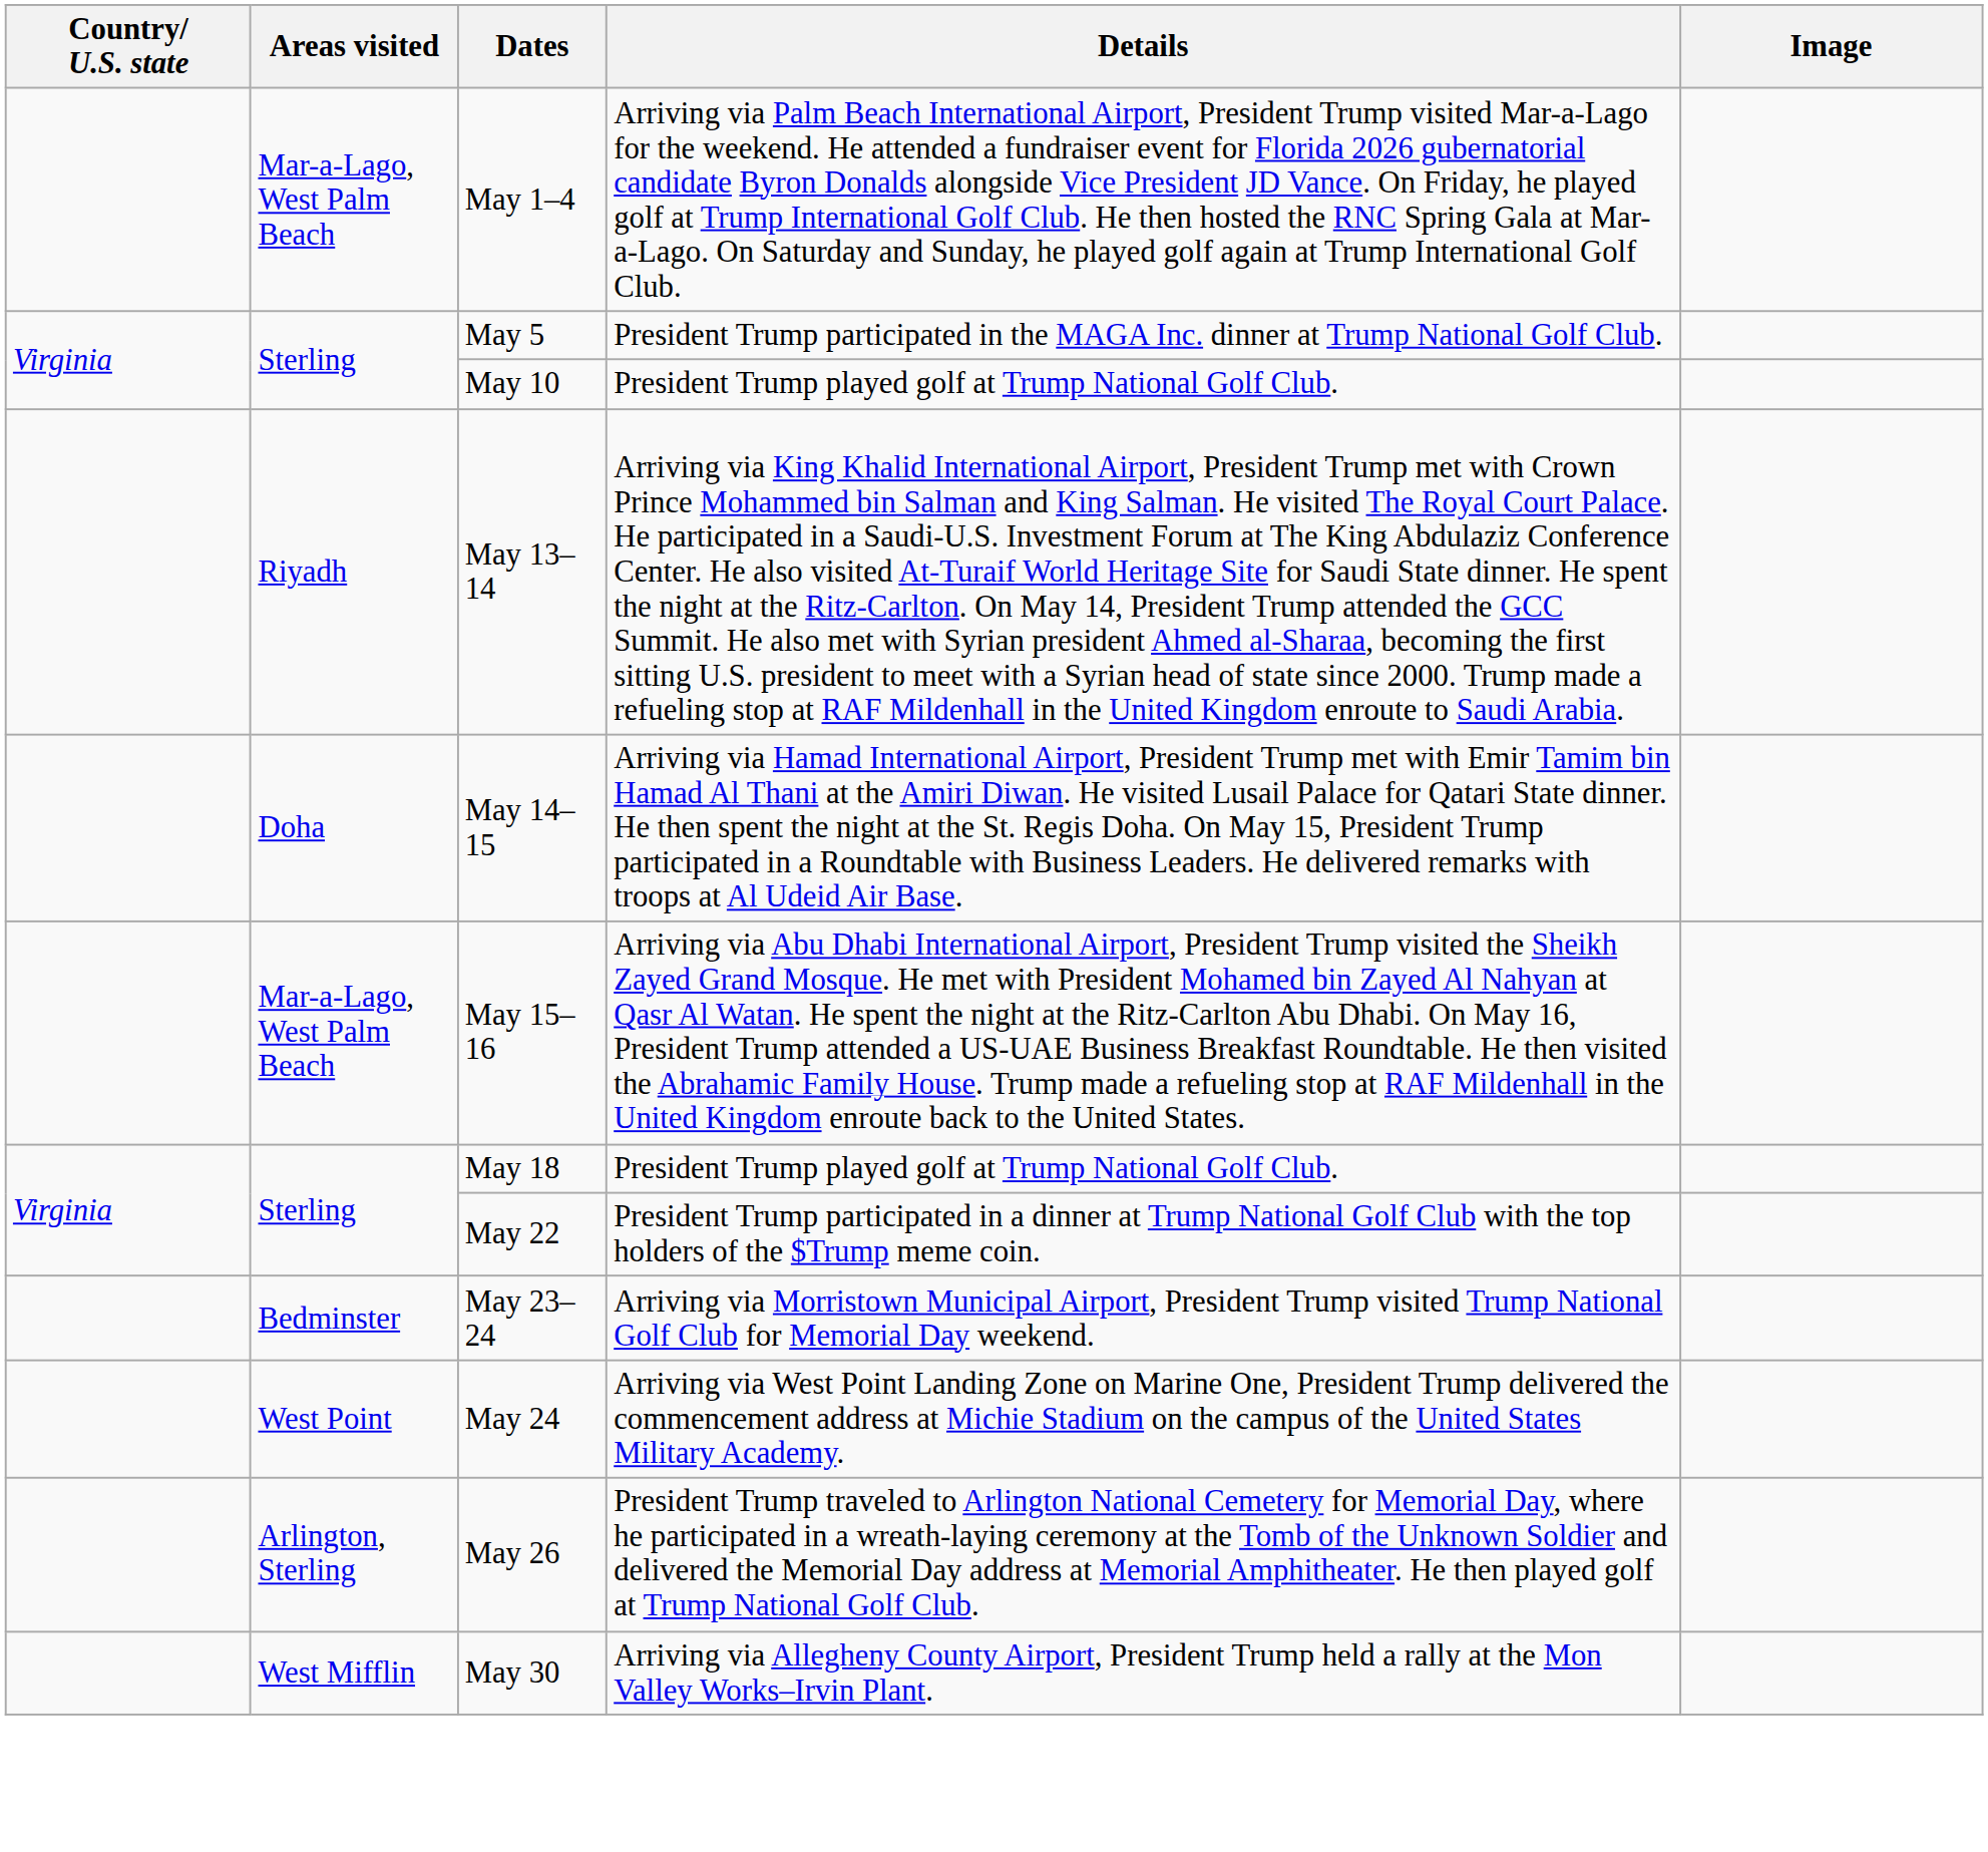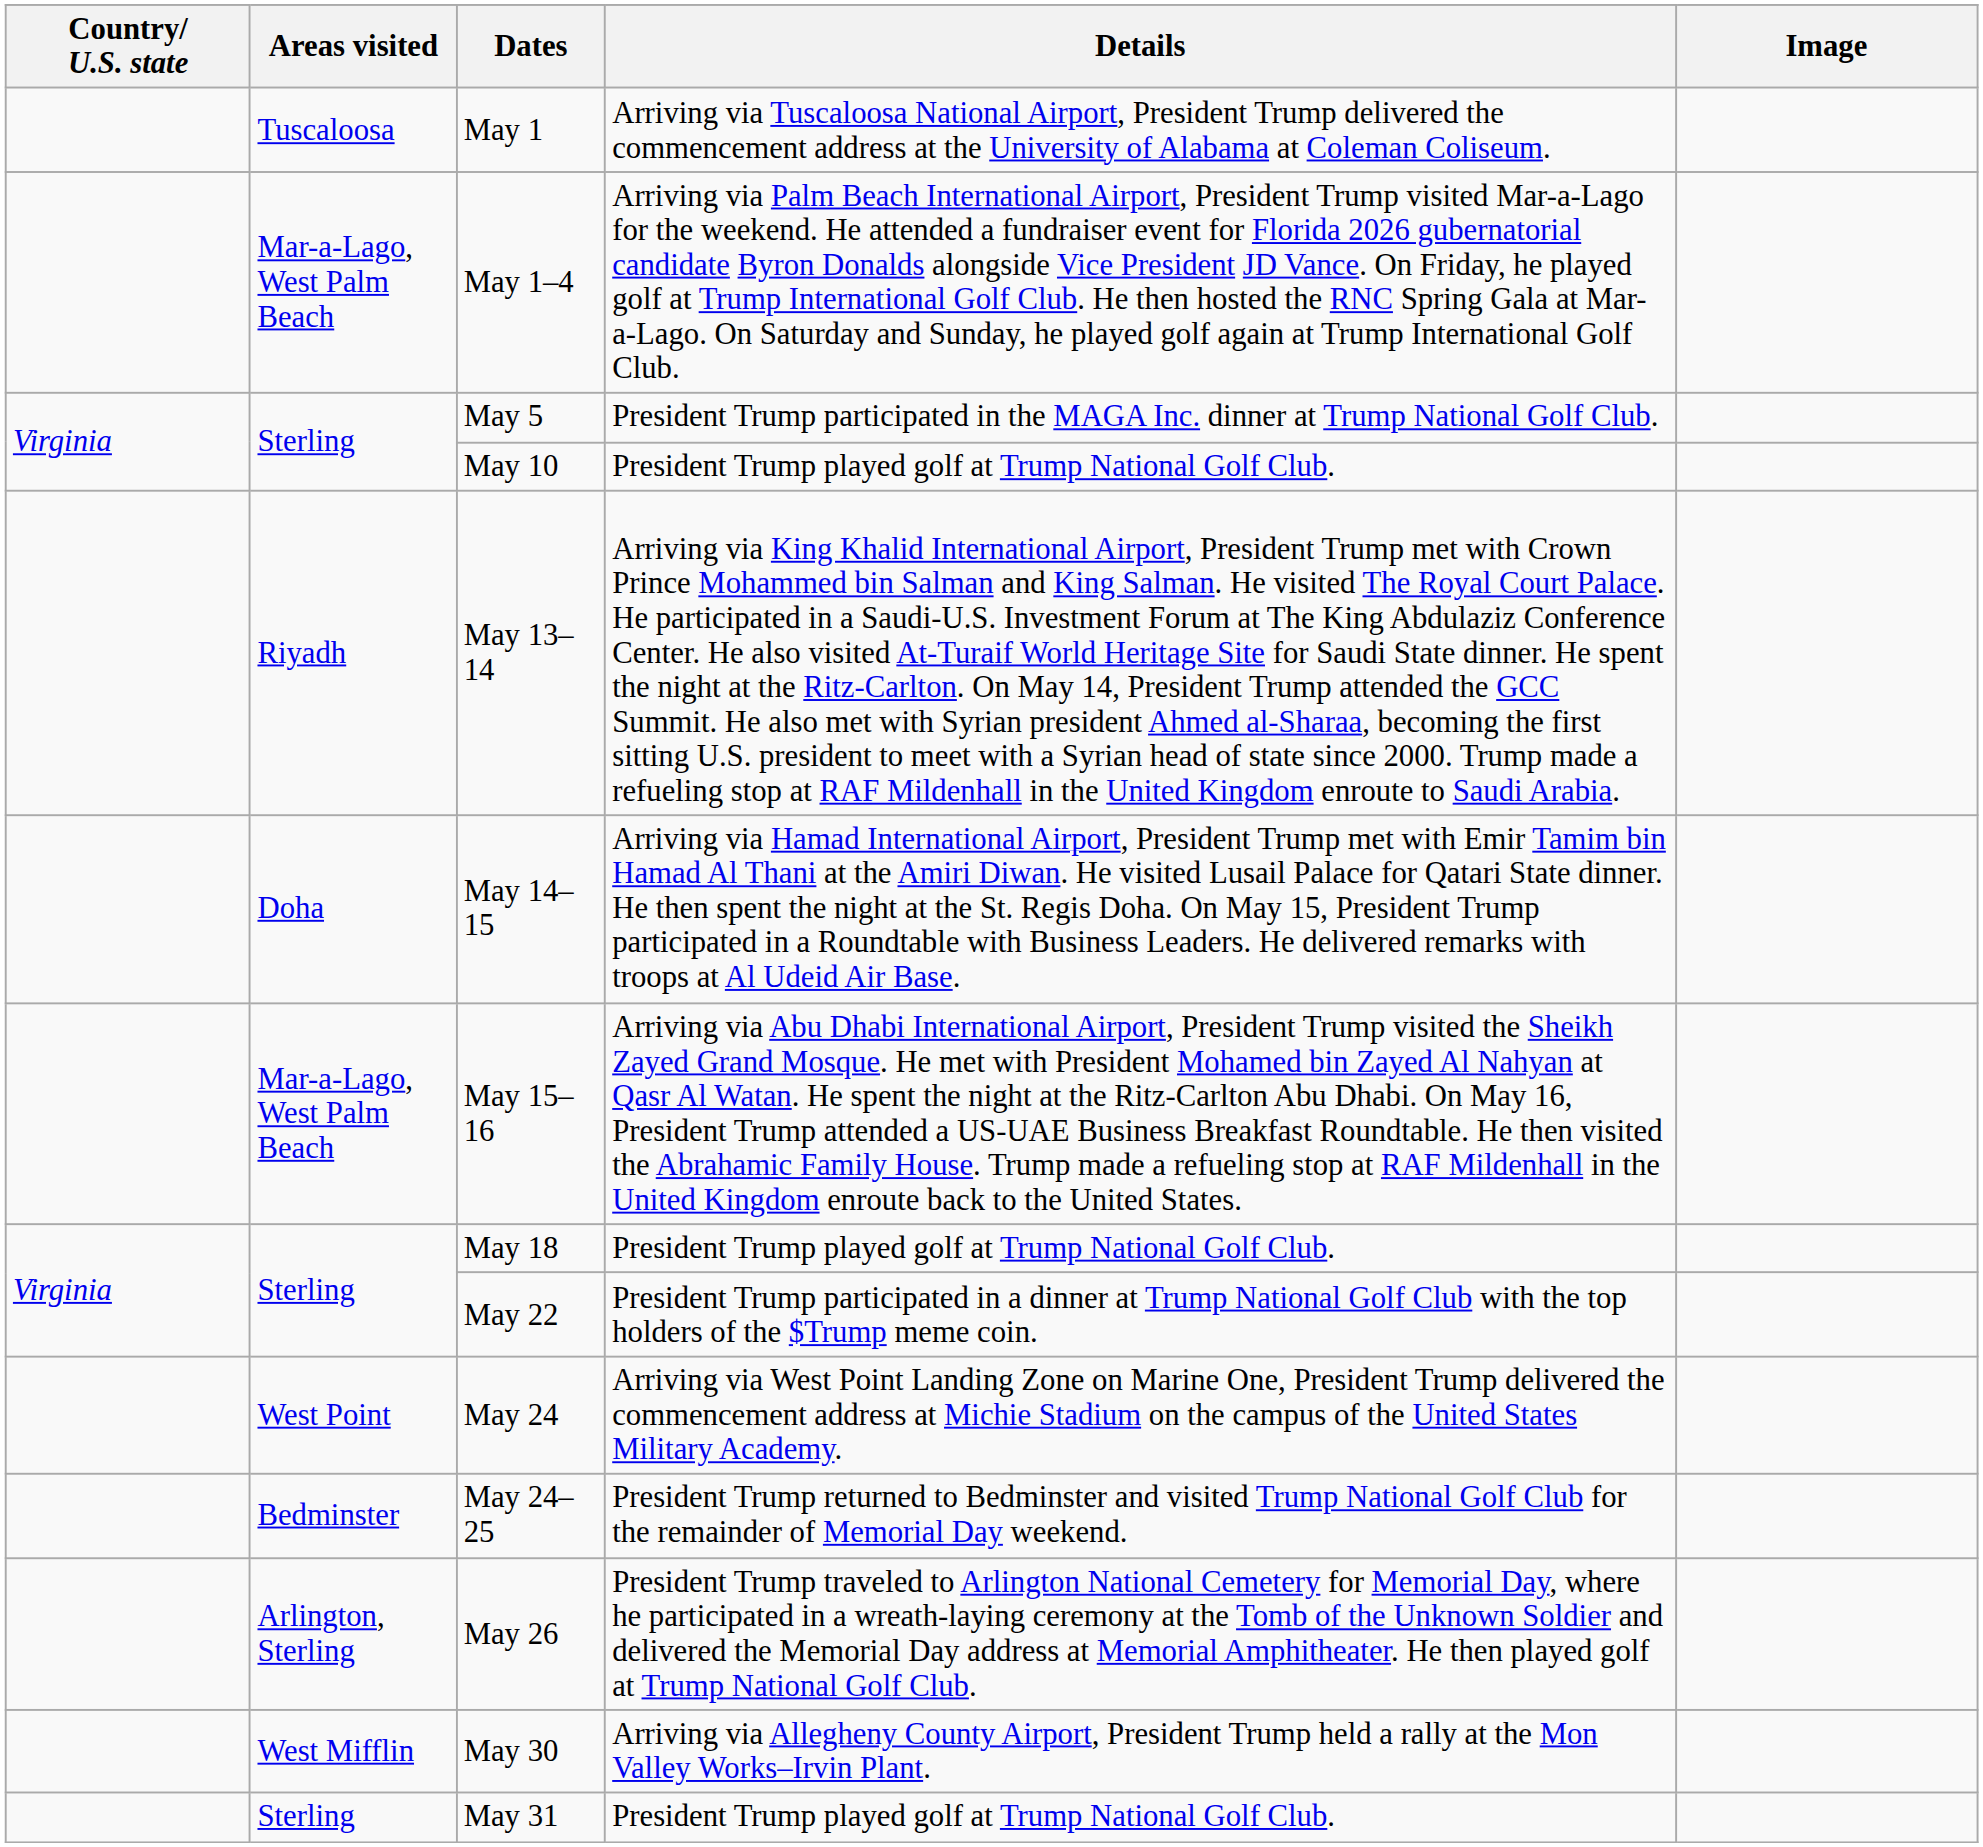+ row: Tuscaloosa | May 1 | Arriving via Tuscaloosa National Airport, President Trump delivered the commencement address at the University of Alabama at Coleman Coliseum.
- row: Bedminster | May 23–24 | Arriving via Morristown Municipal Airport, President Trump visited Trump National Golf Club for Memorial Day weekend.
+ row: Bedminster | May 24–25 | President Trump returned to Bedminster and visited Trump National Golf Club for the remainder of Memorial Day weekend.
+ row: Sterling | May 31 | President Trump played golf at Trump National Golf Club.
